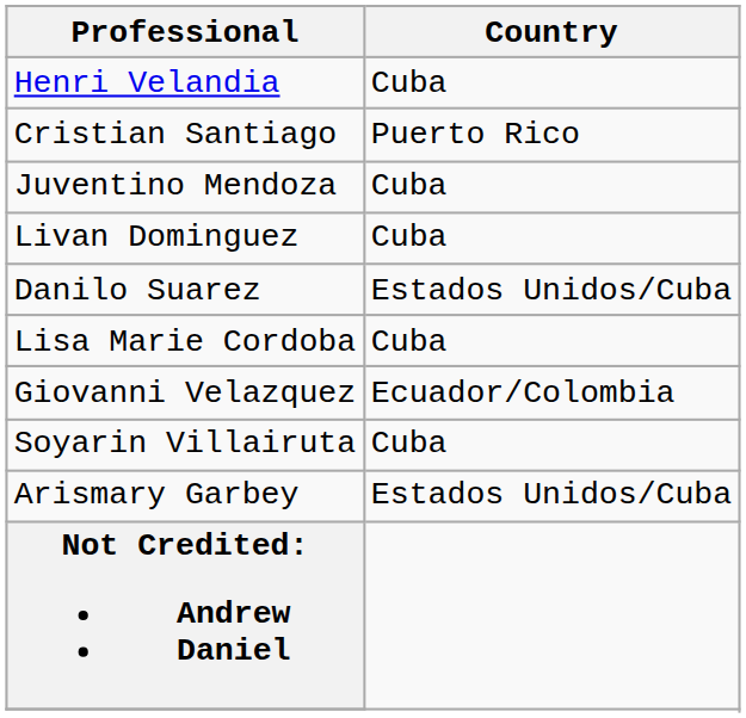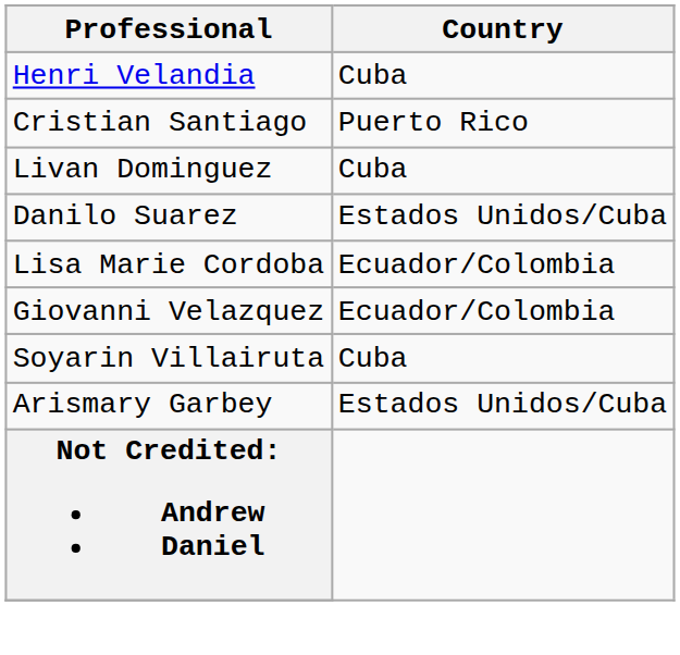- row: Juventino Mendoza | Cuba
Lisa Marie Cordoba | Country: Cuba -> Ecuador/Colombia
